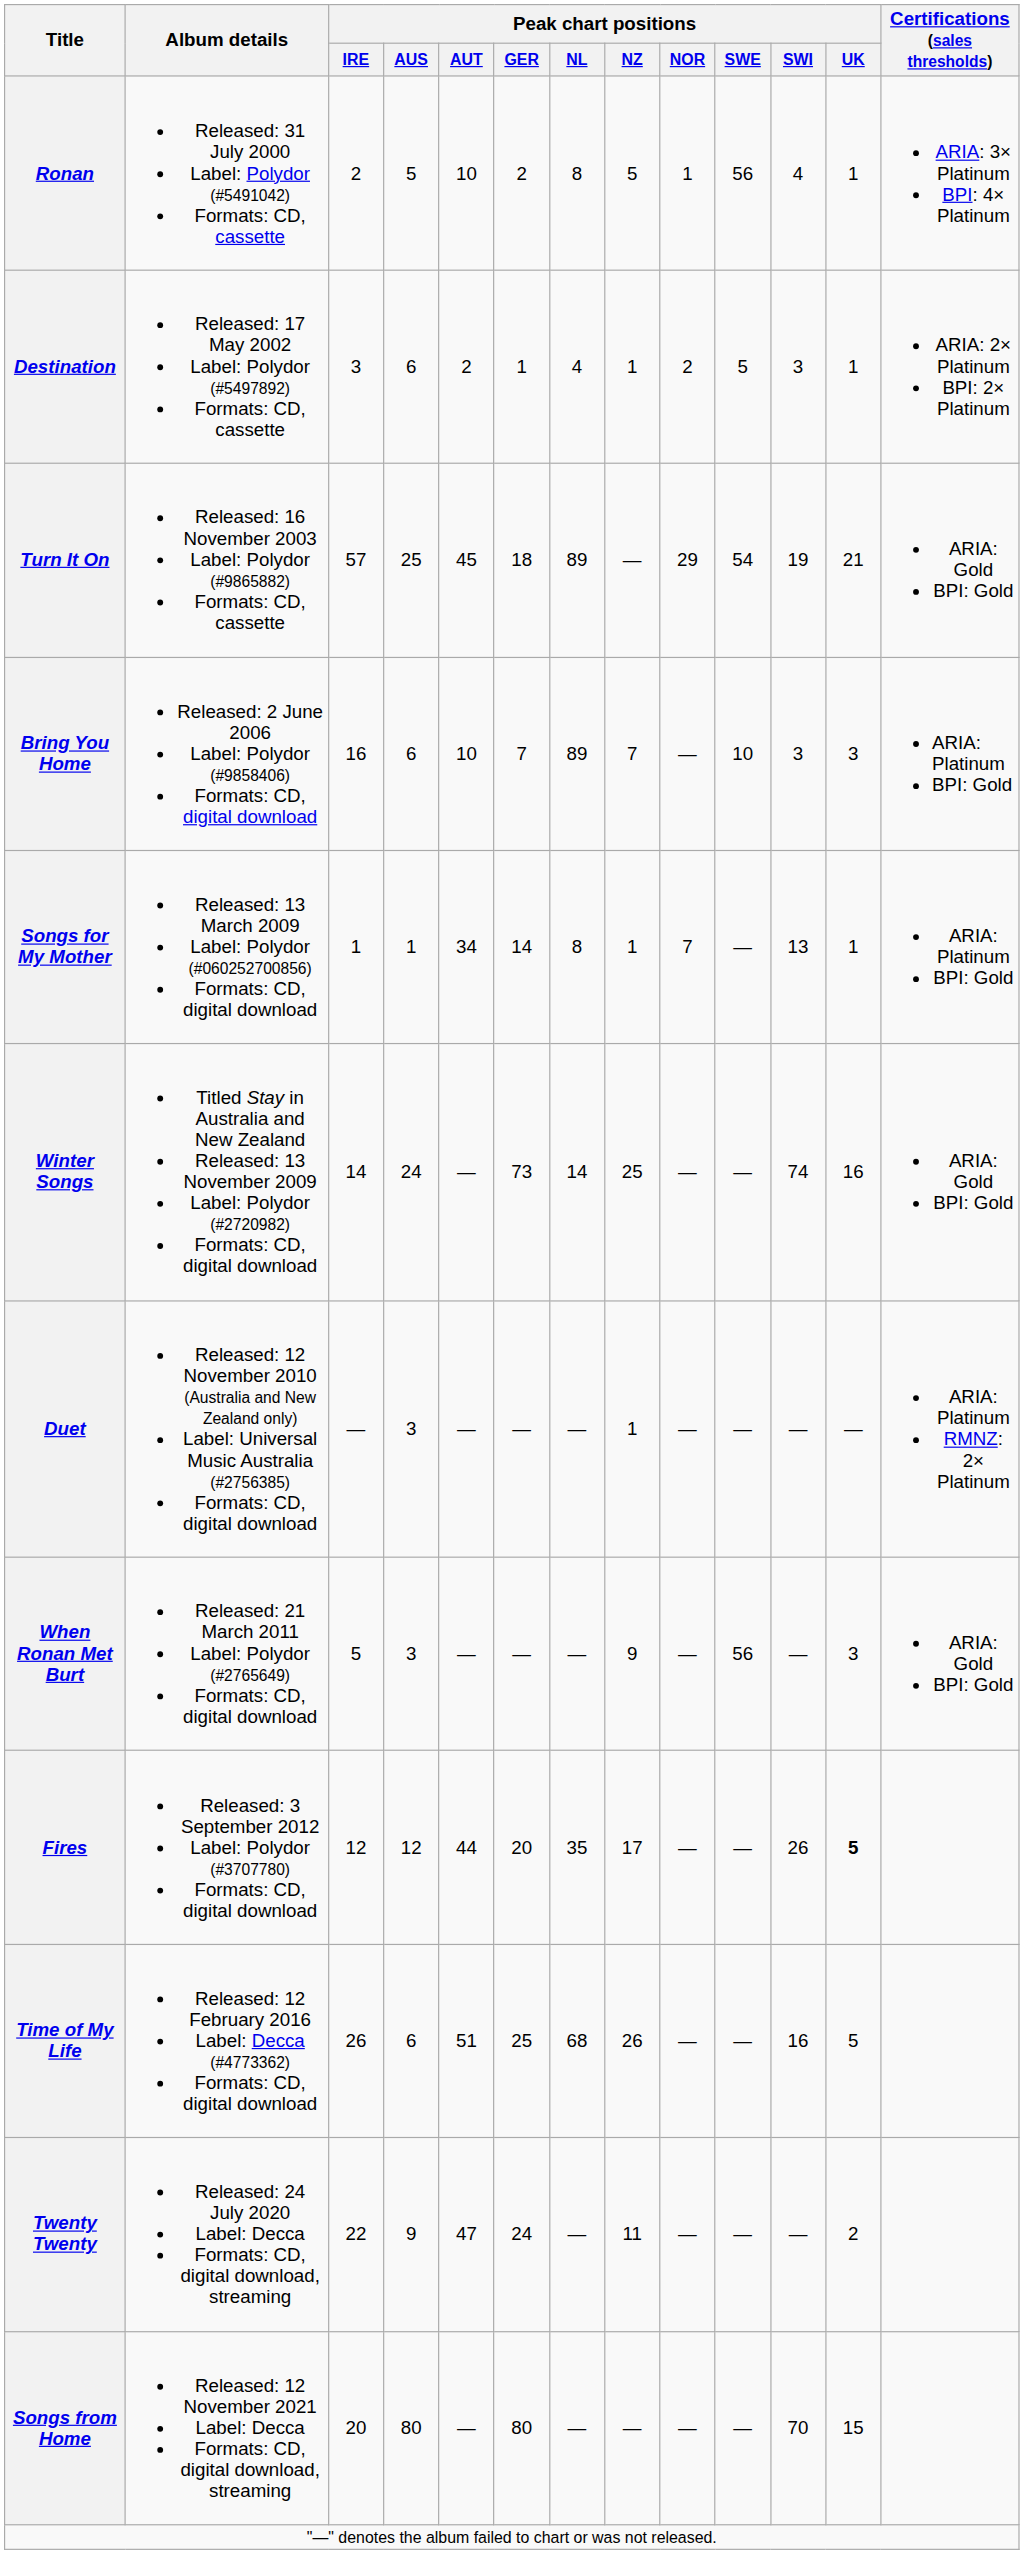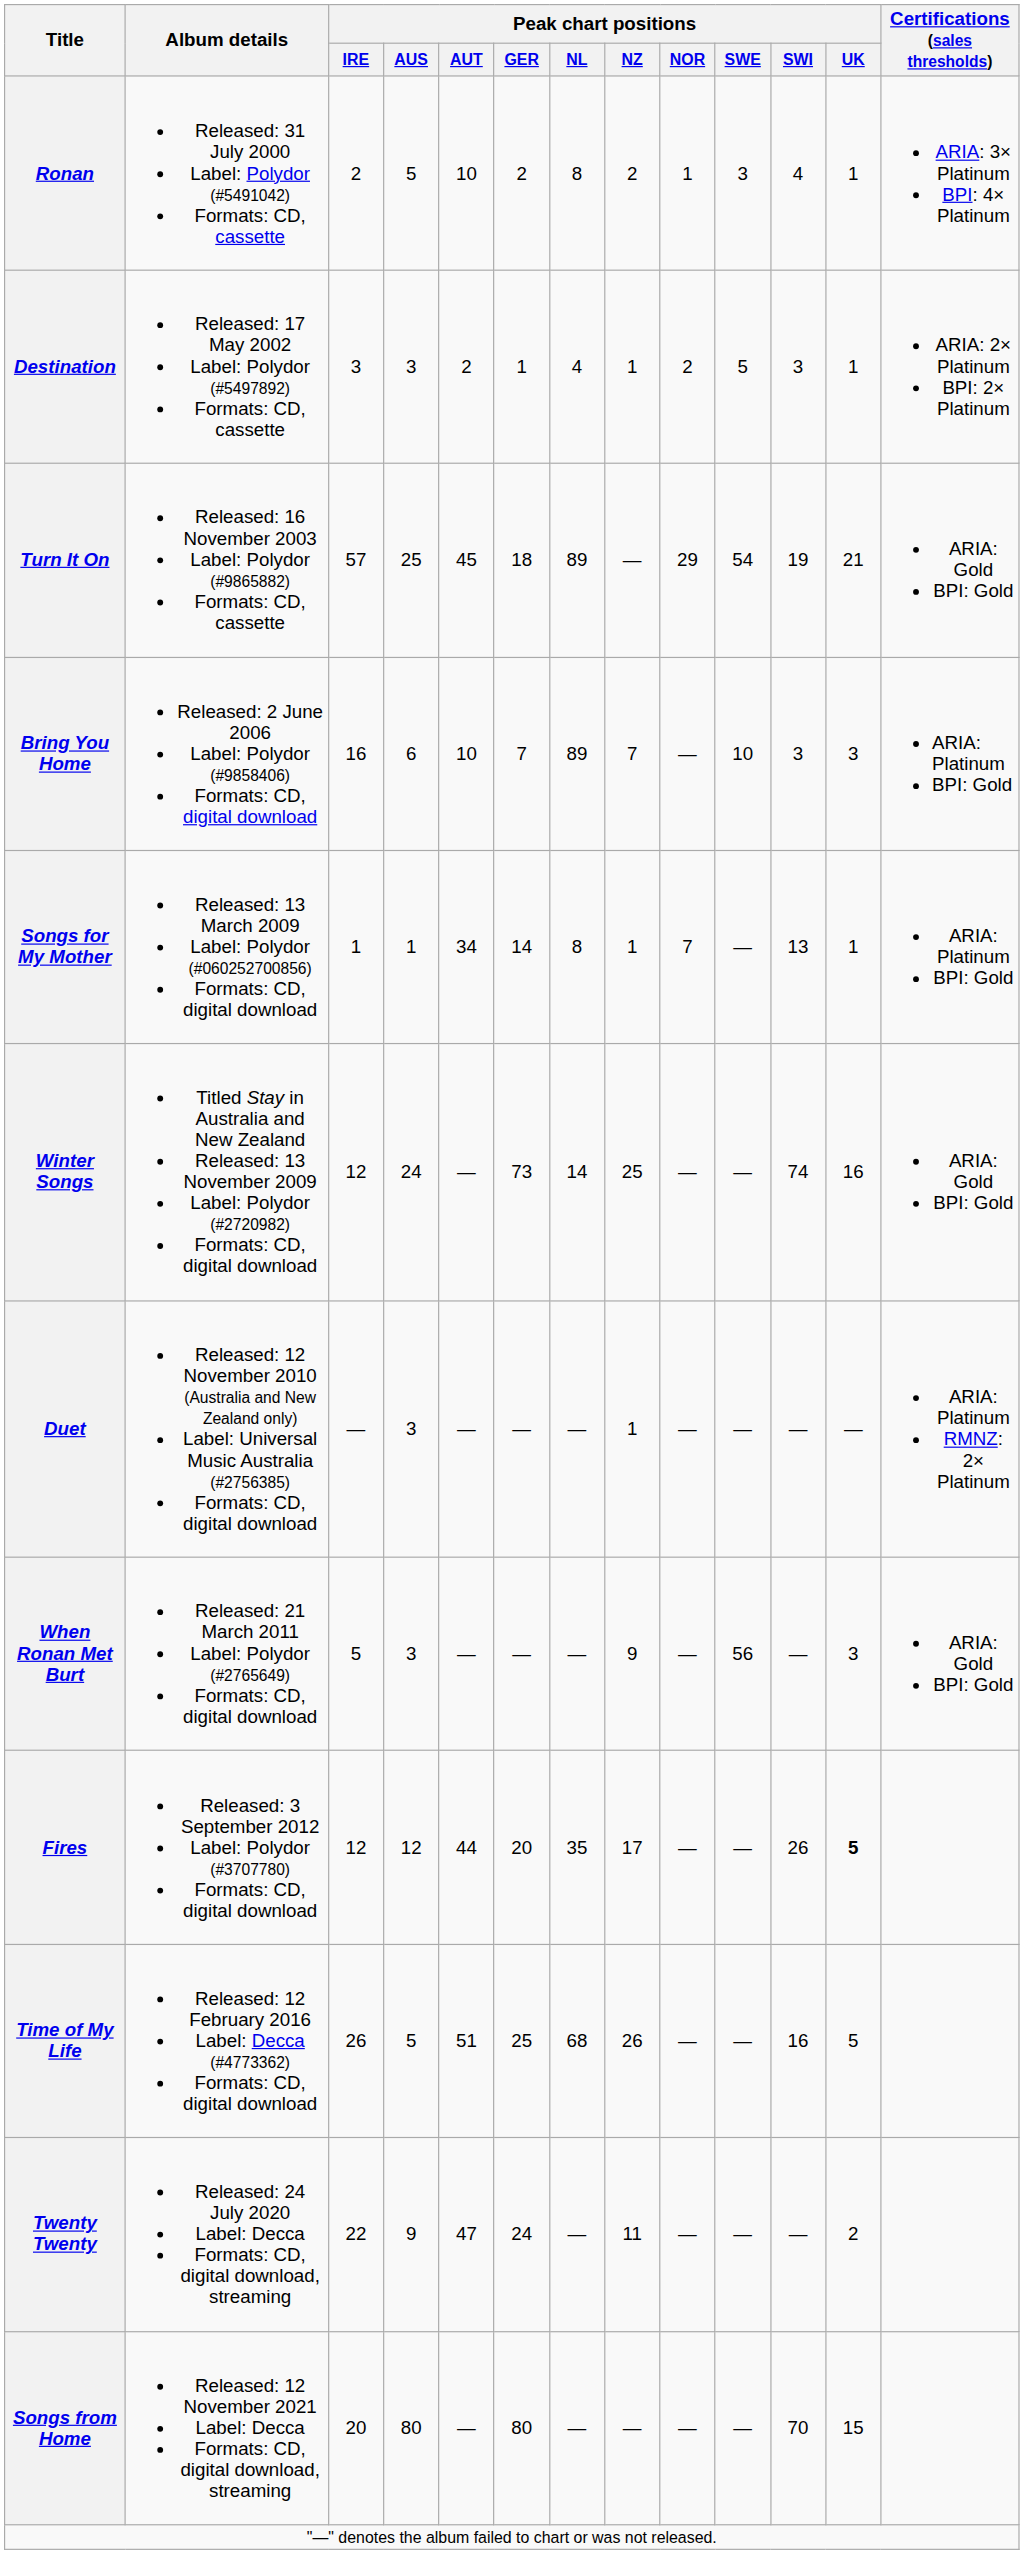Ronan | Peak chart positions / NZ: 5 -> 2
Ronan | Peak chart positions / SWE: 56 -> 3
Destination | Peak chart positions / AUS: 6 -> 3
Winter Songs | Peak chart positions / IRE: 14 -> 12
Time of My Life | Peak chart positions / AUS: 6 -> 5
